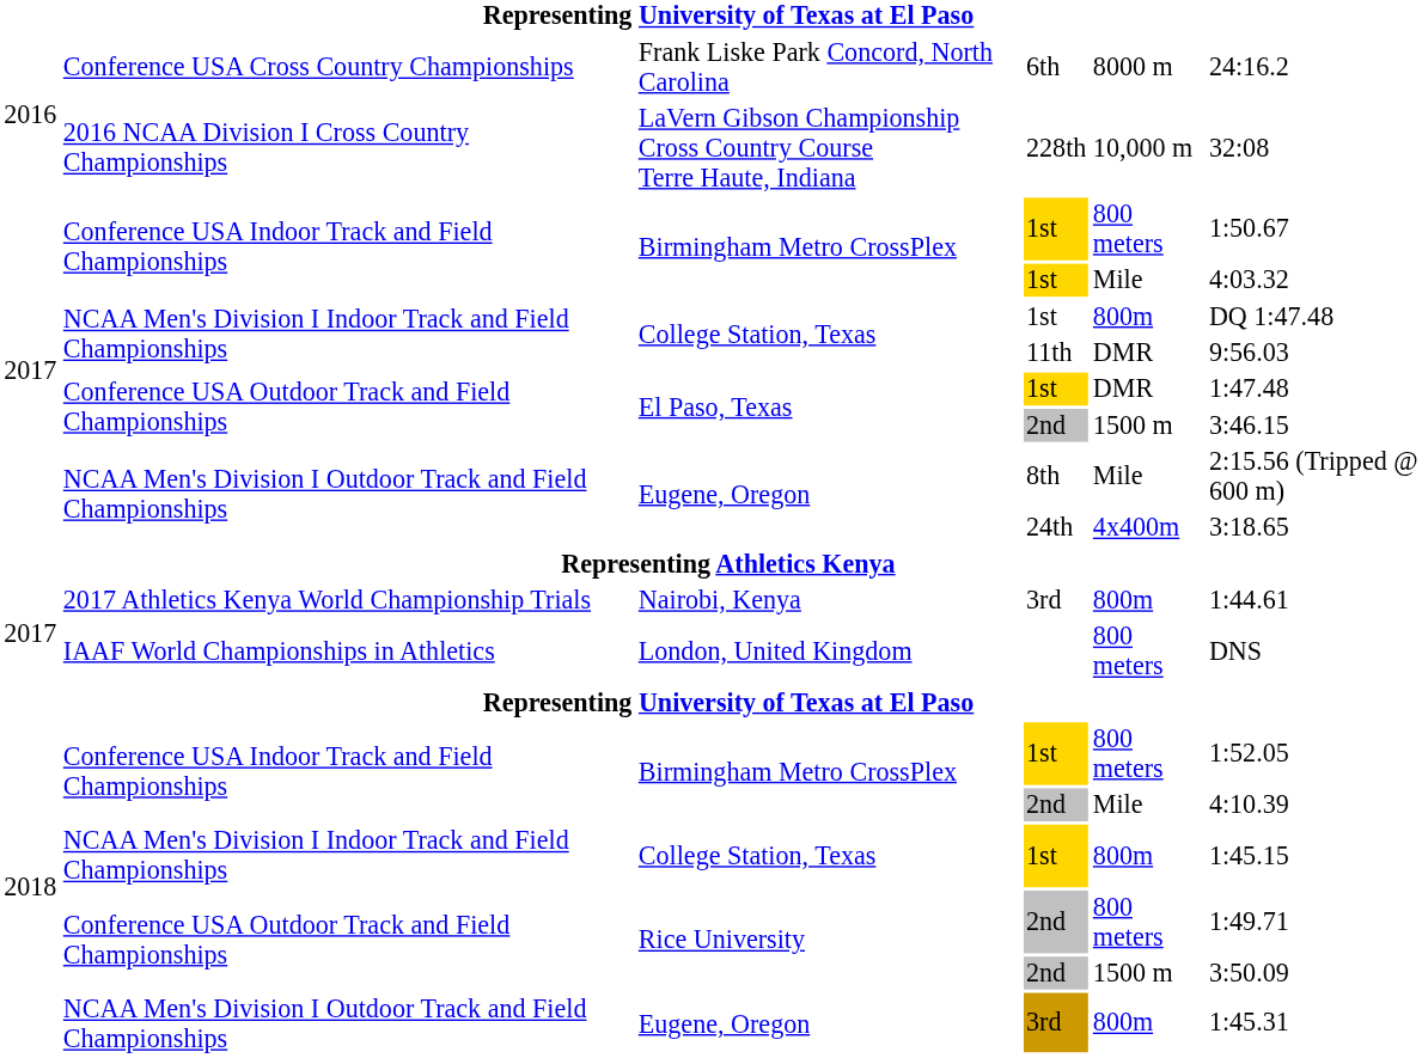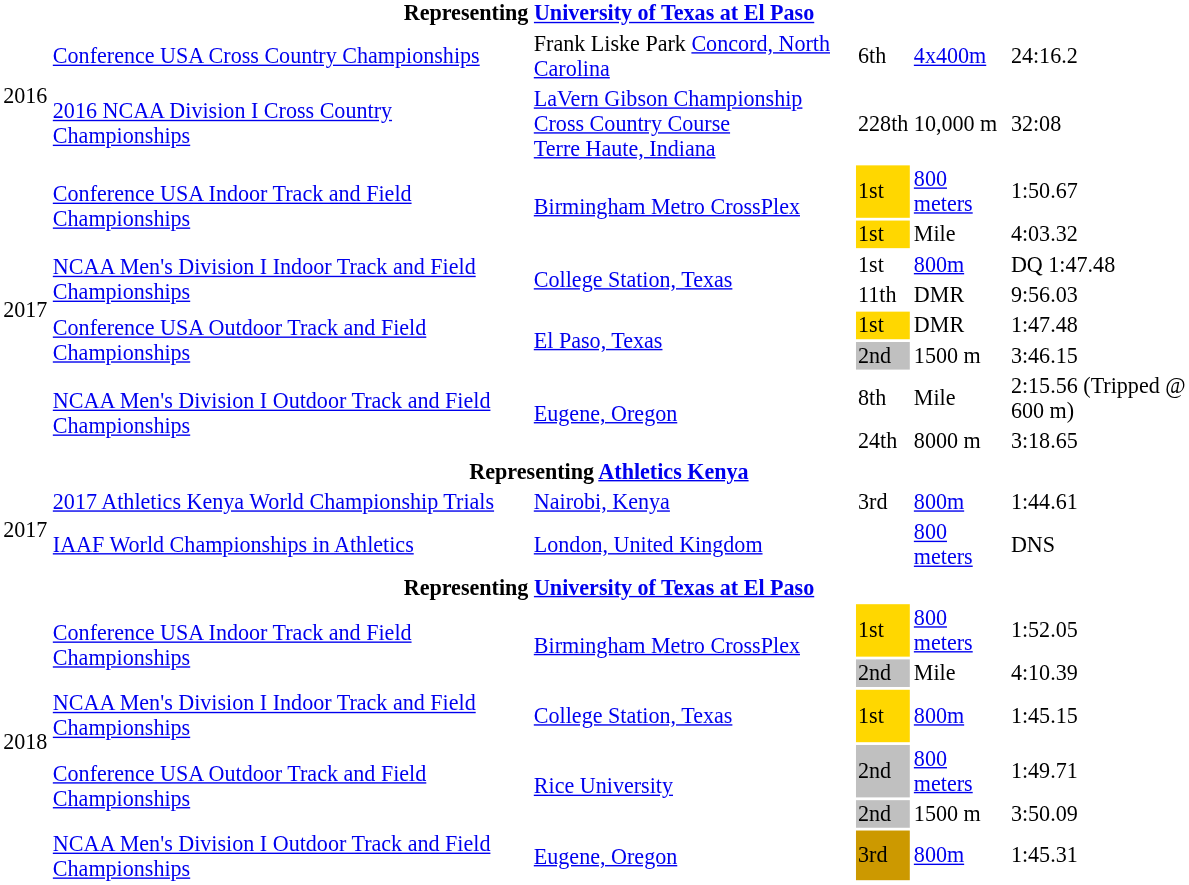Frank Liske Park Concord, North Carolina | column 5: 8000 m -> 4x400m
Eugene, Oregon / 24th | column 5: 4x400m -> 8000 m
